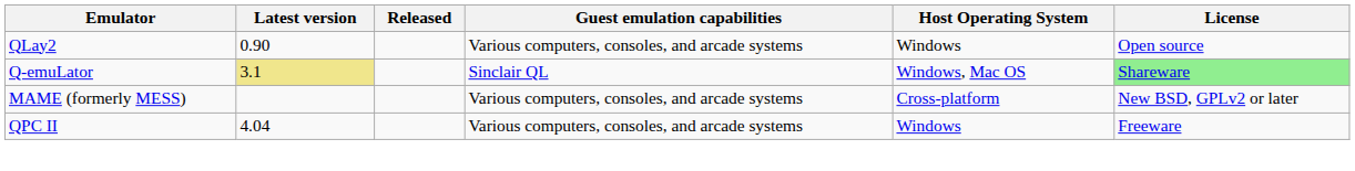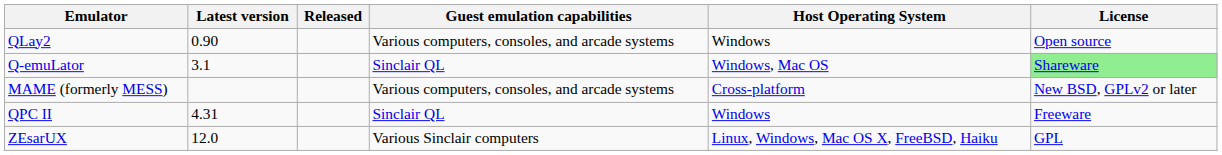Q-emuLator | Latest version: khaki background -> no background
QPC II | Latest version: 4.04 -> 4.31
QPC II | Guest emulation capabilities: Various computers, consoles, and arcade systems -> Sinclair QL
+ row: ZEsarUX | 12.0 | Various Sinclair computers | Linux, Windows, Mac OS X, FreeBSD, Haiku | GPL
